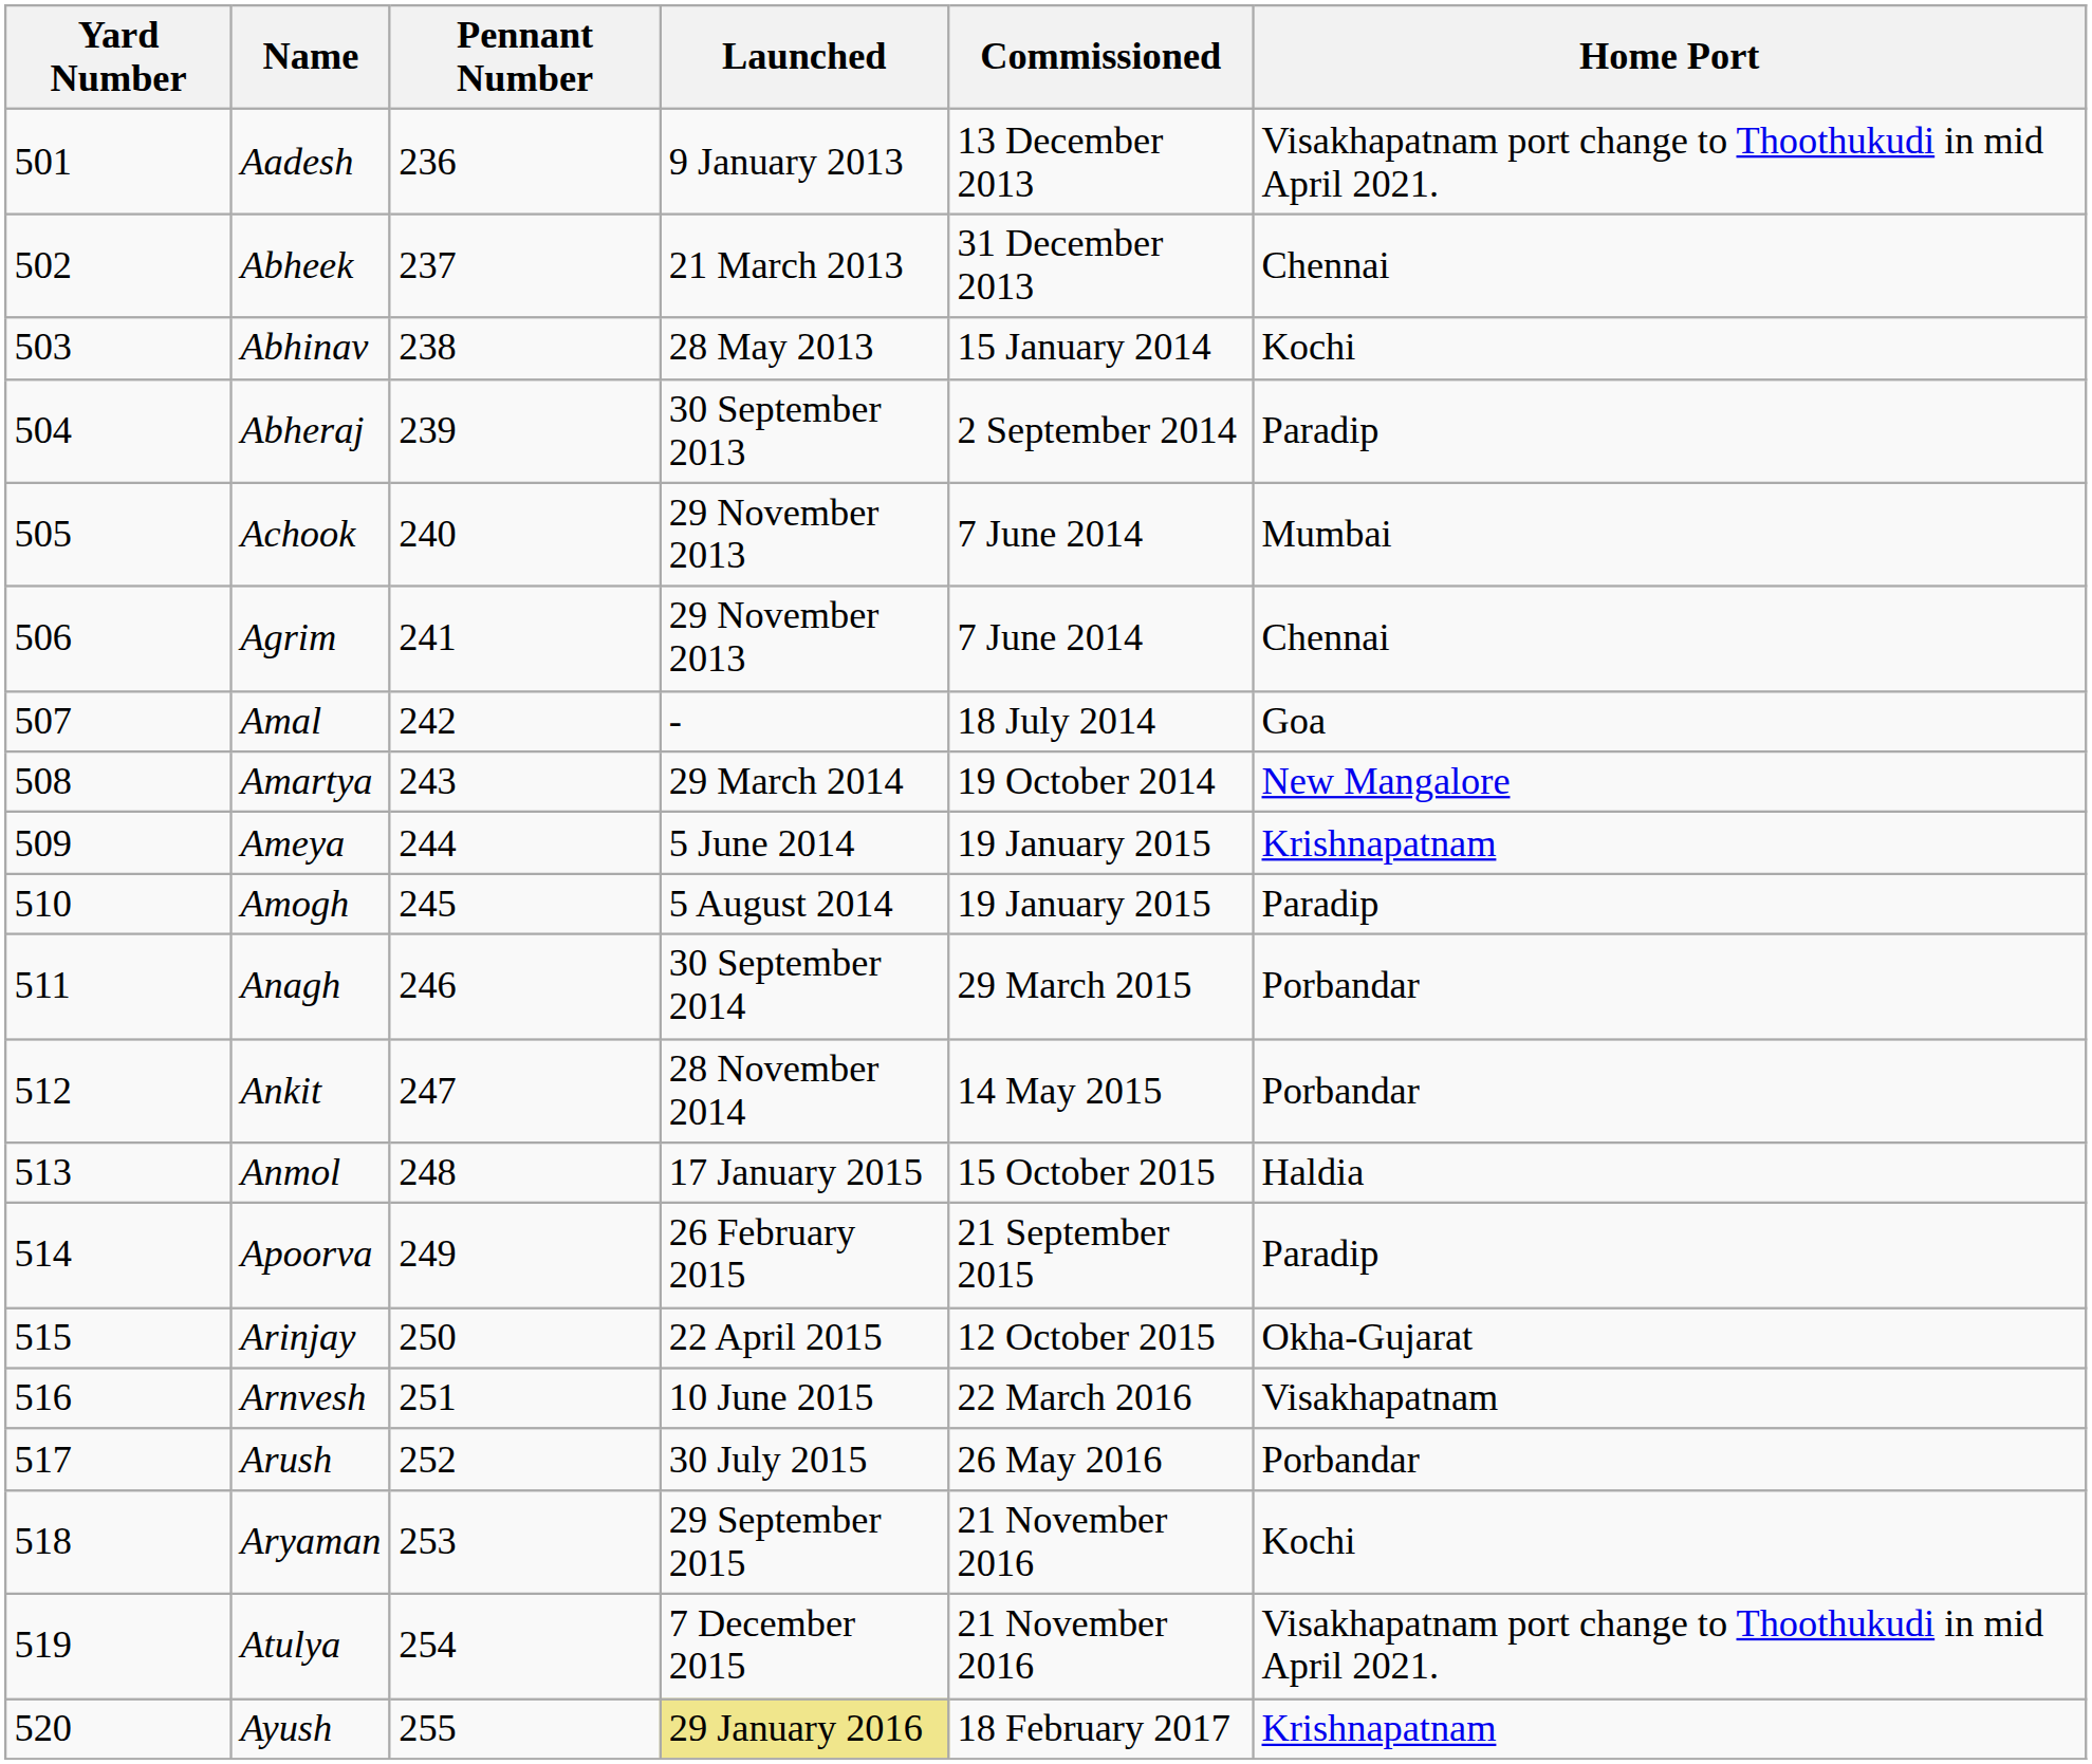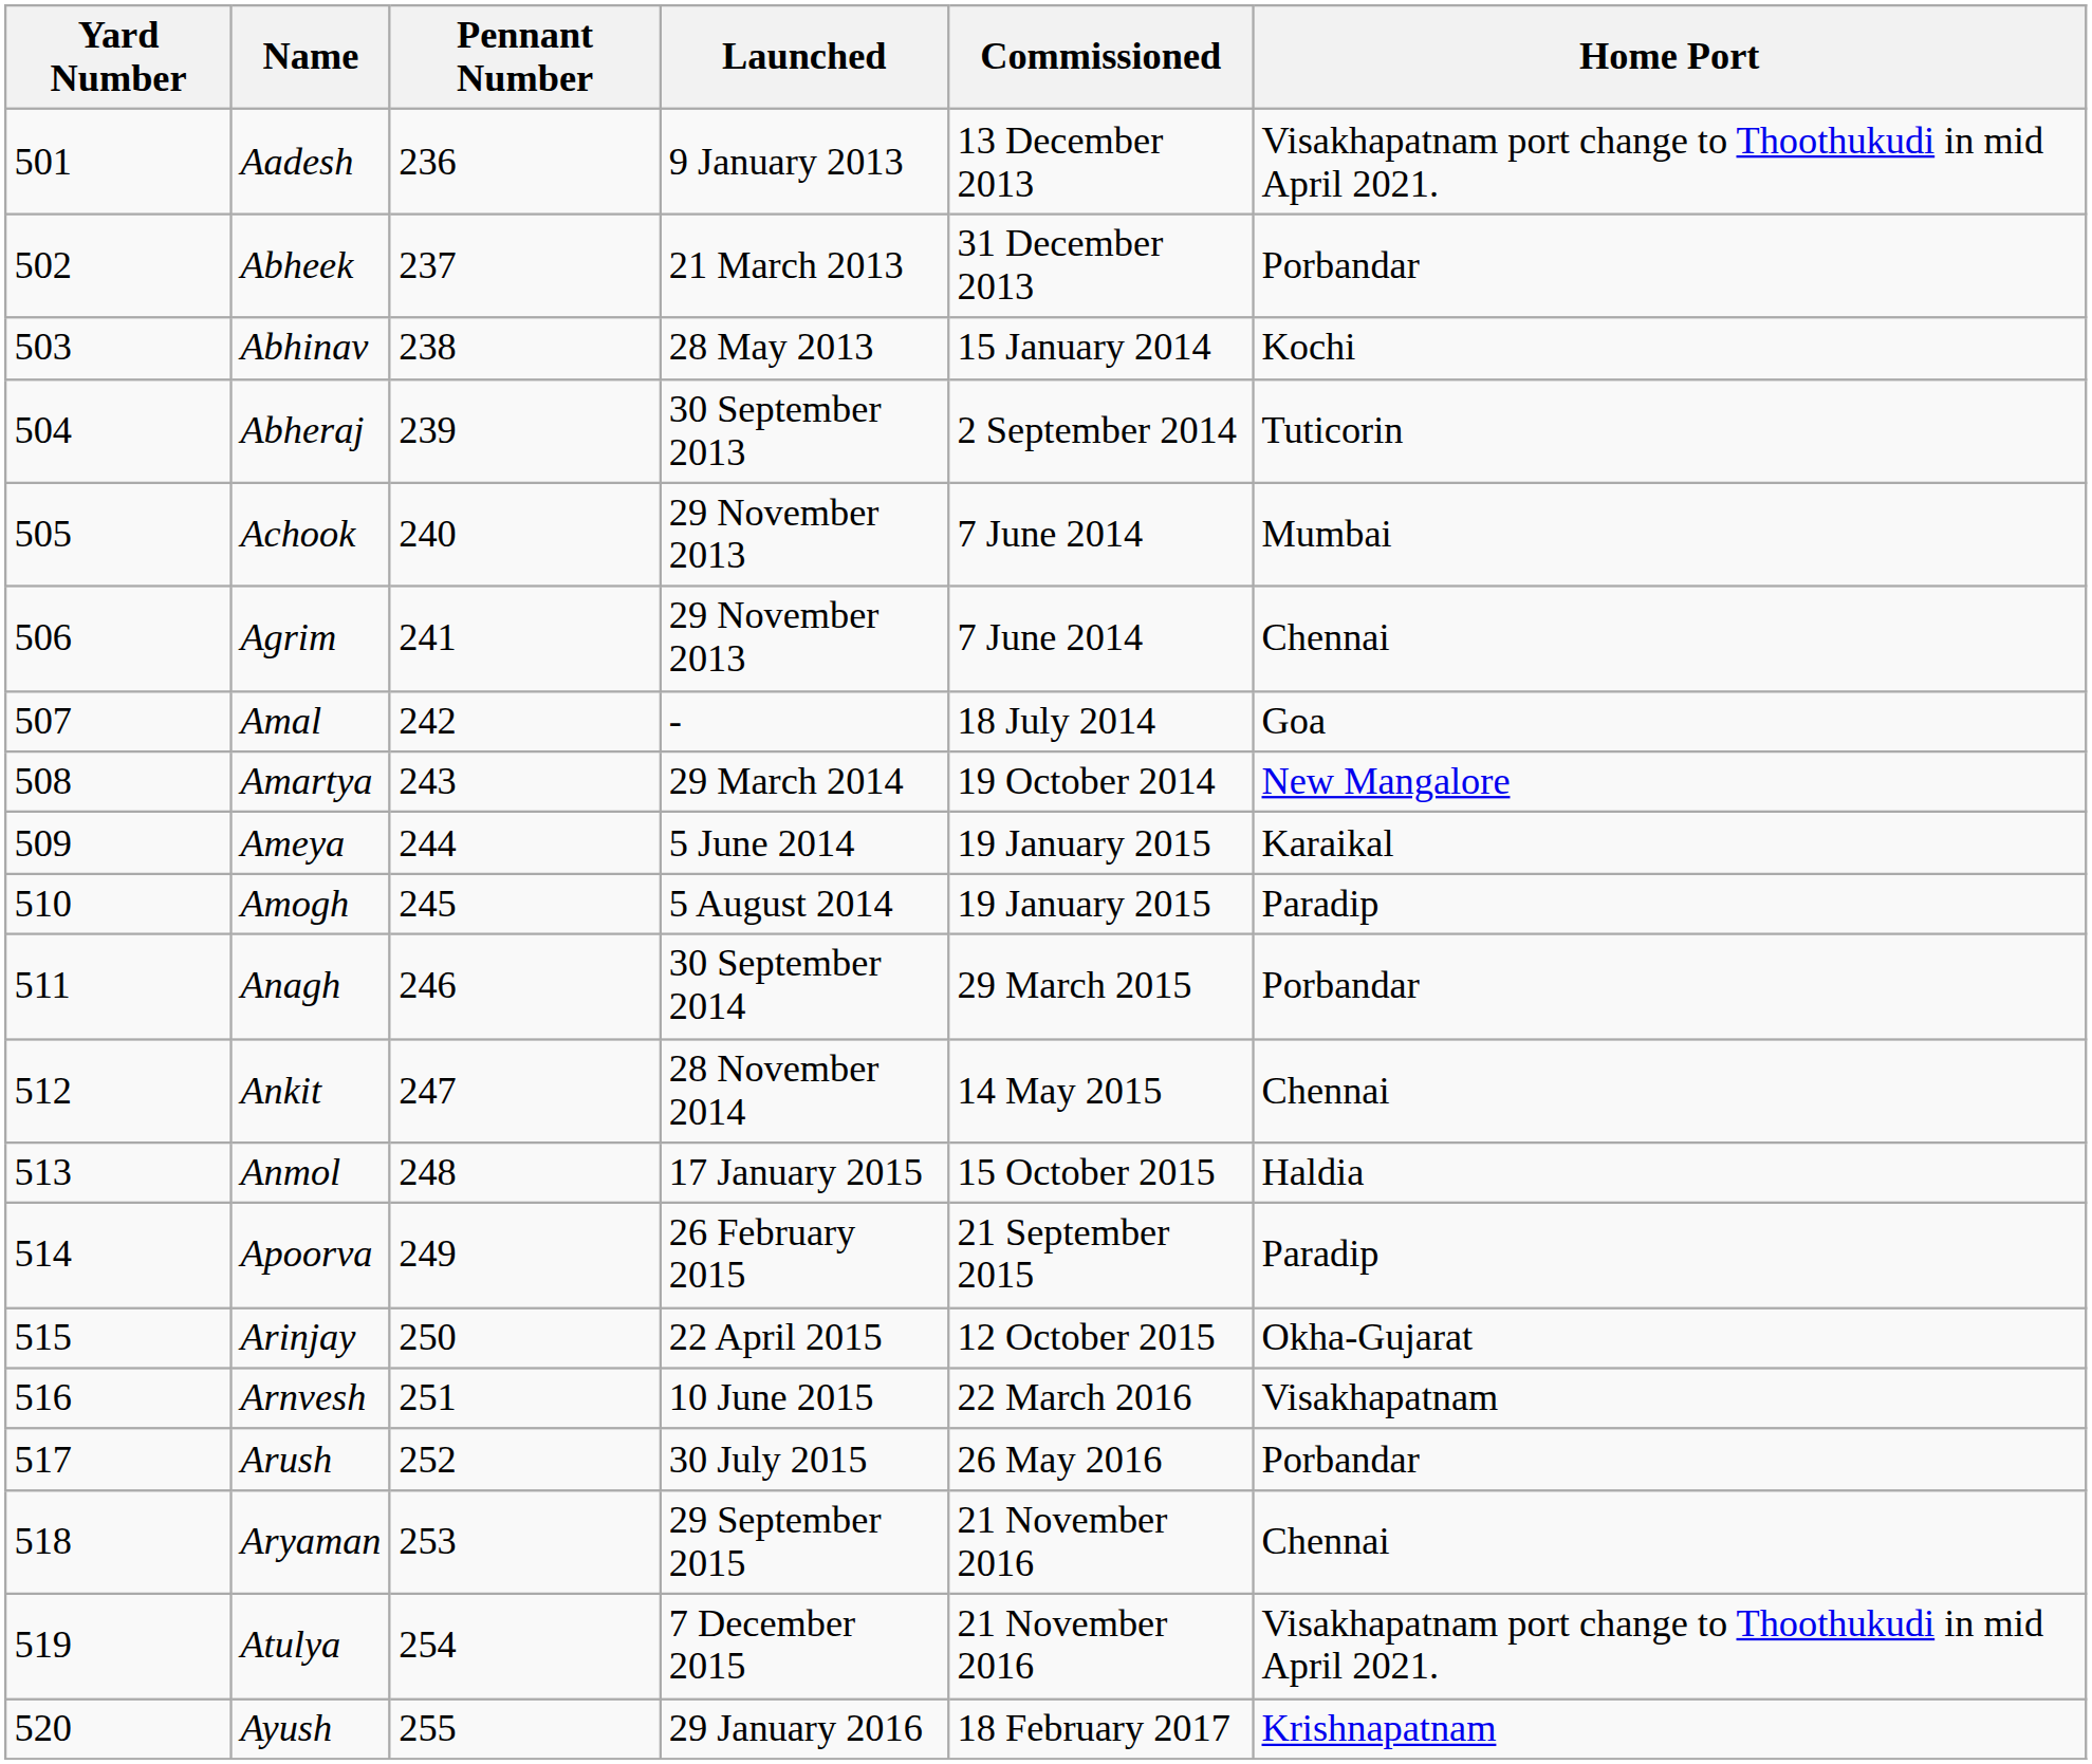Abheek | Home Port: Chennai -> Porbandar
Abheraj | Home Port: Paradip -> Tuticorin
Ameya | Home Port: Krishnapatnam -> Karaikal
Ankit | Home Port: Porbandar -> Chennai
Aryaman | Home Port: Kochi -> Chennai
Ayush | Launched: khaki background -> no background
